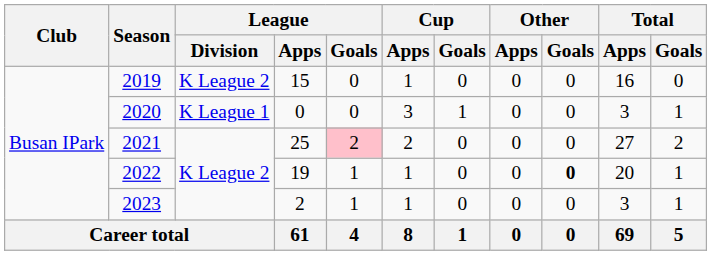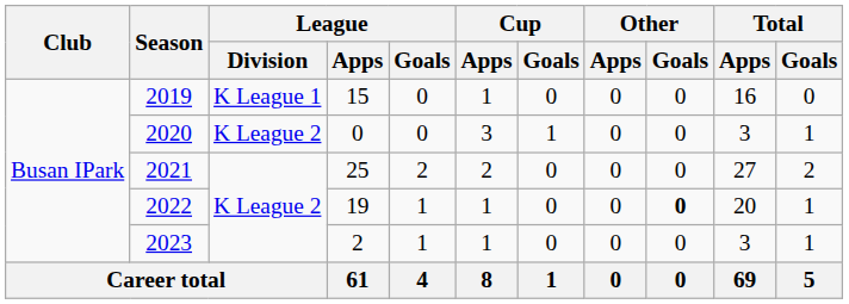2019 | League / Division: K League 2 -> K League 1
2020 | League / Division: K League 1 -> K League 2
2021 | League / Goals: pink background -> no background
